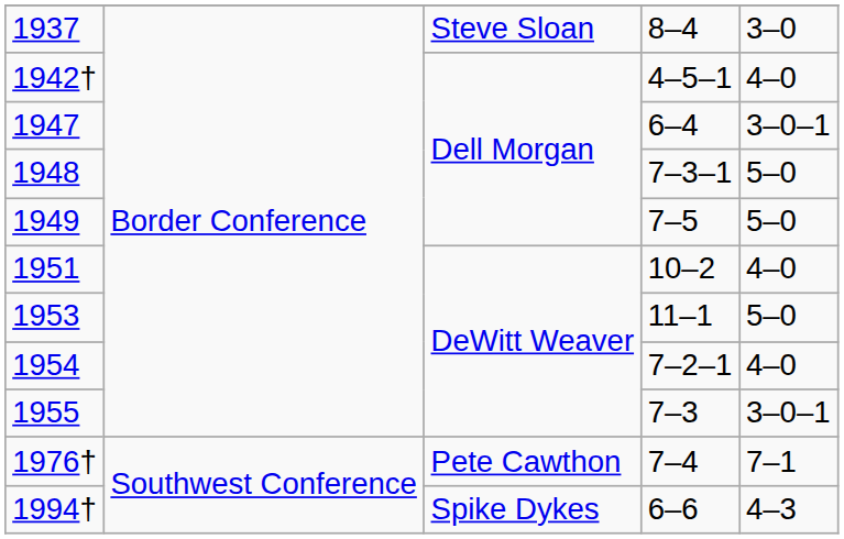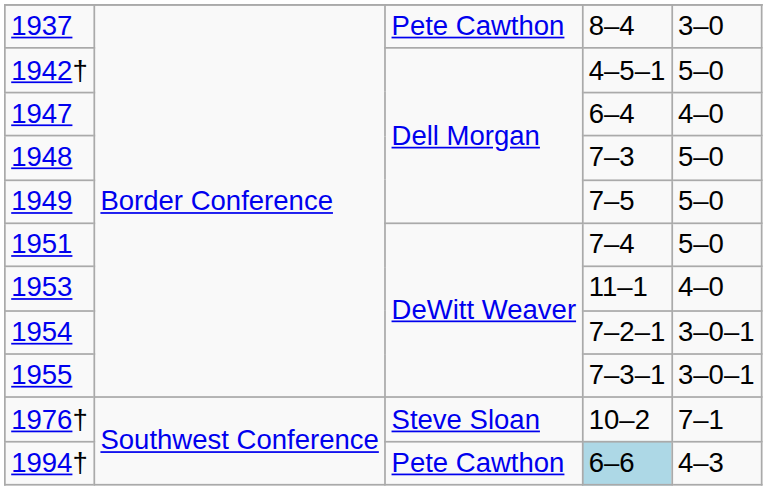1937 | column 3: Steve Sloan -> Pete Cawthon
1942† | column 5: 4–0 -> 5–0
1947 | column 5: 3–0–1 -> 4–0
1948 | column 4: 7–3–1 -> 7–3
1951 | column 4: 10–2 -> 7–4
1951 | column 5: 4–0 -> 5–0
1953 | column 5: 5–0 -> 4–0
1954 | column 5: 4–0 -> 3–0–1
1955 | column 4: 7–3 -> 7–3–1
1976† | column 3: Pete Cawthon -> Steve Sloan
1976† | column 4: 7–4 -> 10–2
1994† | column 3: Spike Dykes -> Pete Cawthon
1994† | column 4: no background -> lightblue background
